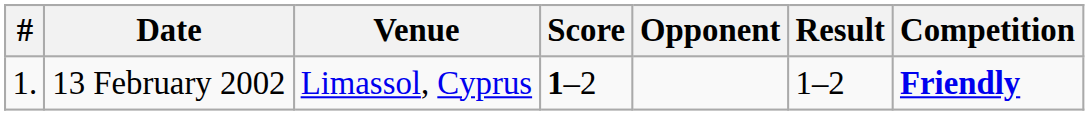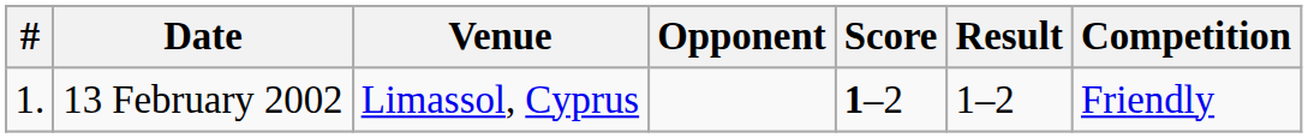columns swapped: Opponent <-> Score
13 February 2002 | Competition: bold -> normal
